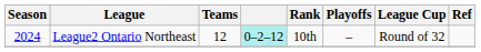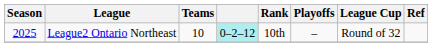League2 Ontario Northeast | Season: 2024 -> 2025
League2 Ontario Northeast | Teams: 12 -> 10
